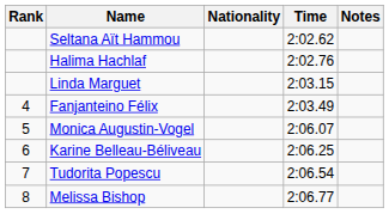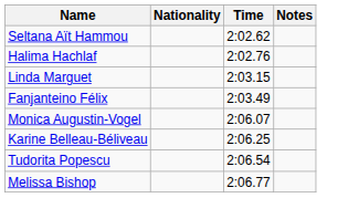- column: Rank | 4 | 5 | 6 | 7 | 8
